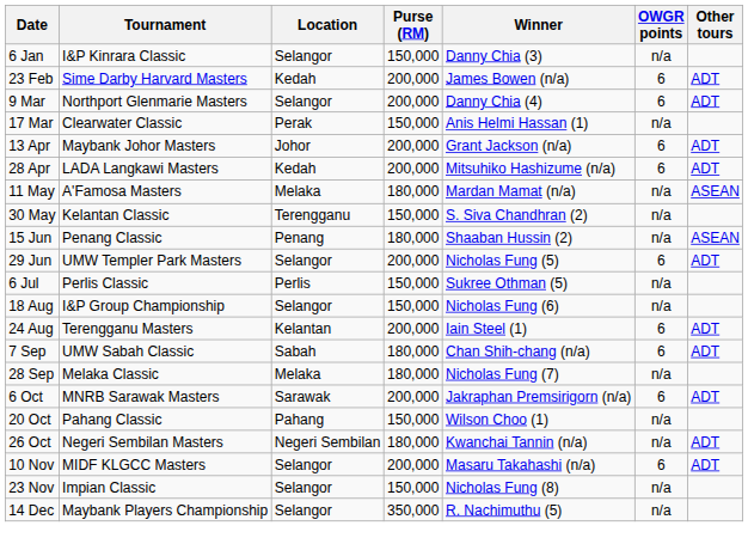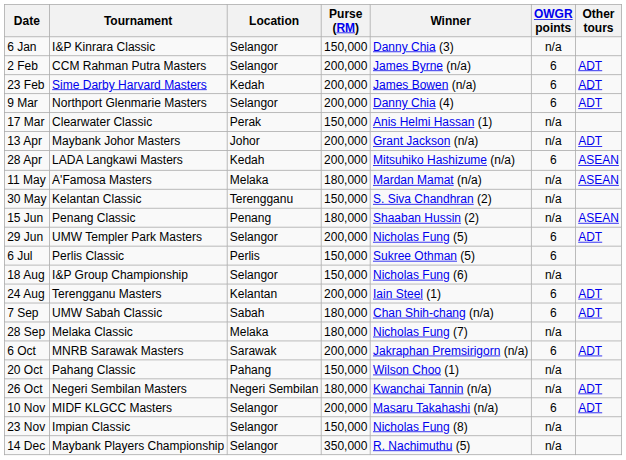+ row: 2 Feb | CCM Rahman Putra Masters | Selangor | 200,000 | James Byrne (n/a) | 6 | ADT
13 Apr | OWGR points: 6 -> n/a
28 Apr | Other tours: ADT -> ASEAN
6 Jul | OWGR points: n/a -> 6
